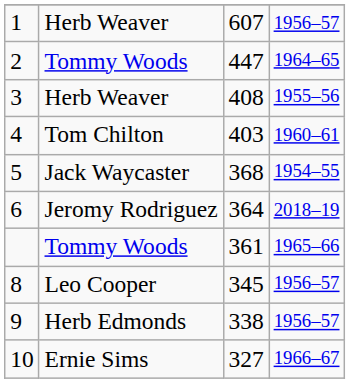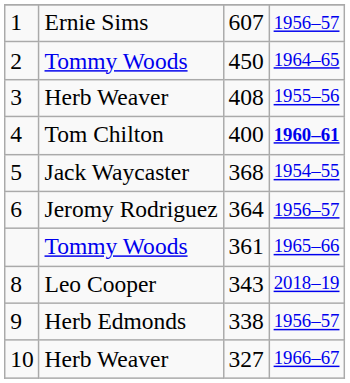1 | column 2: Herb Weaver -> Ernie Sims
2 | column 3: 447 -> 450
4 | column 3: 403 -> 400
4 | column 4: normal -> bold
6 | column 4: 2018–19 -> 1956–57
8 | column 3: 345 -> 343
8 | column 4: 1956–57 -> 2018–19
10 | column 2: Ernie Sims -> Herb Weaver
